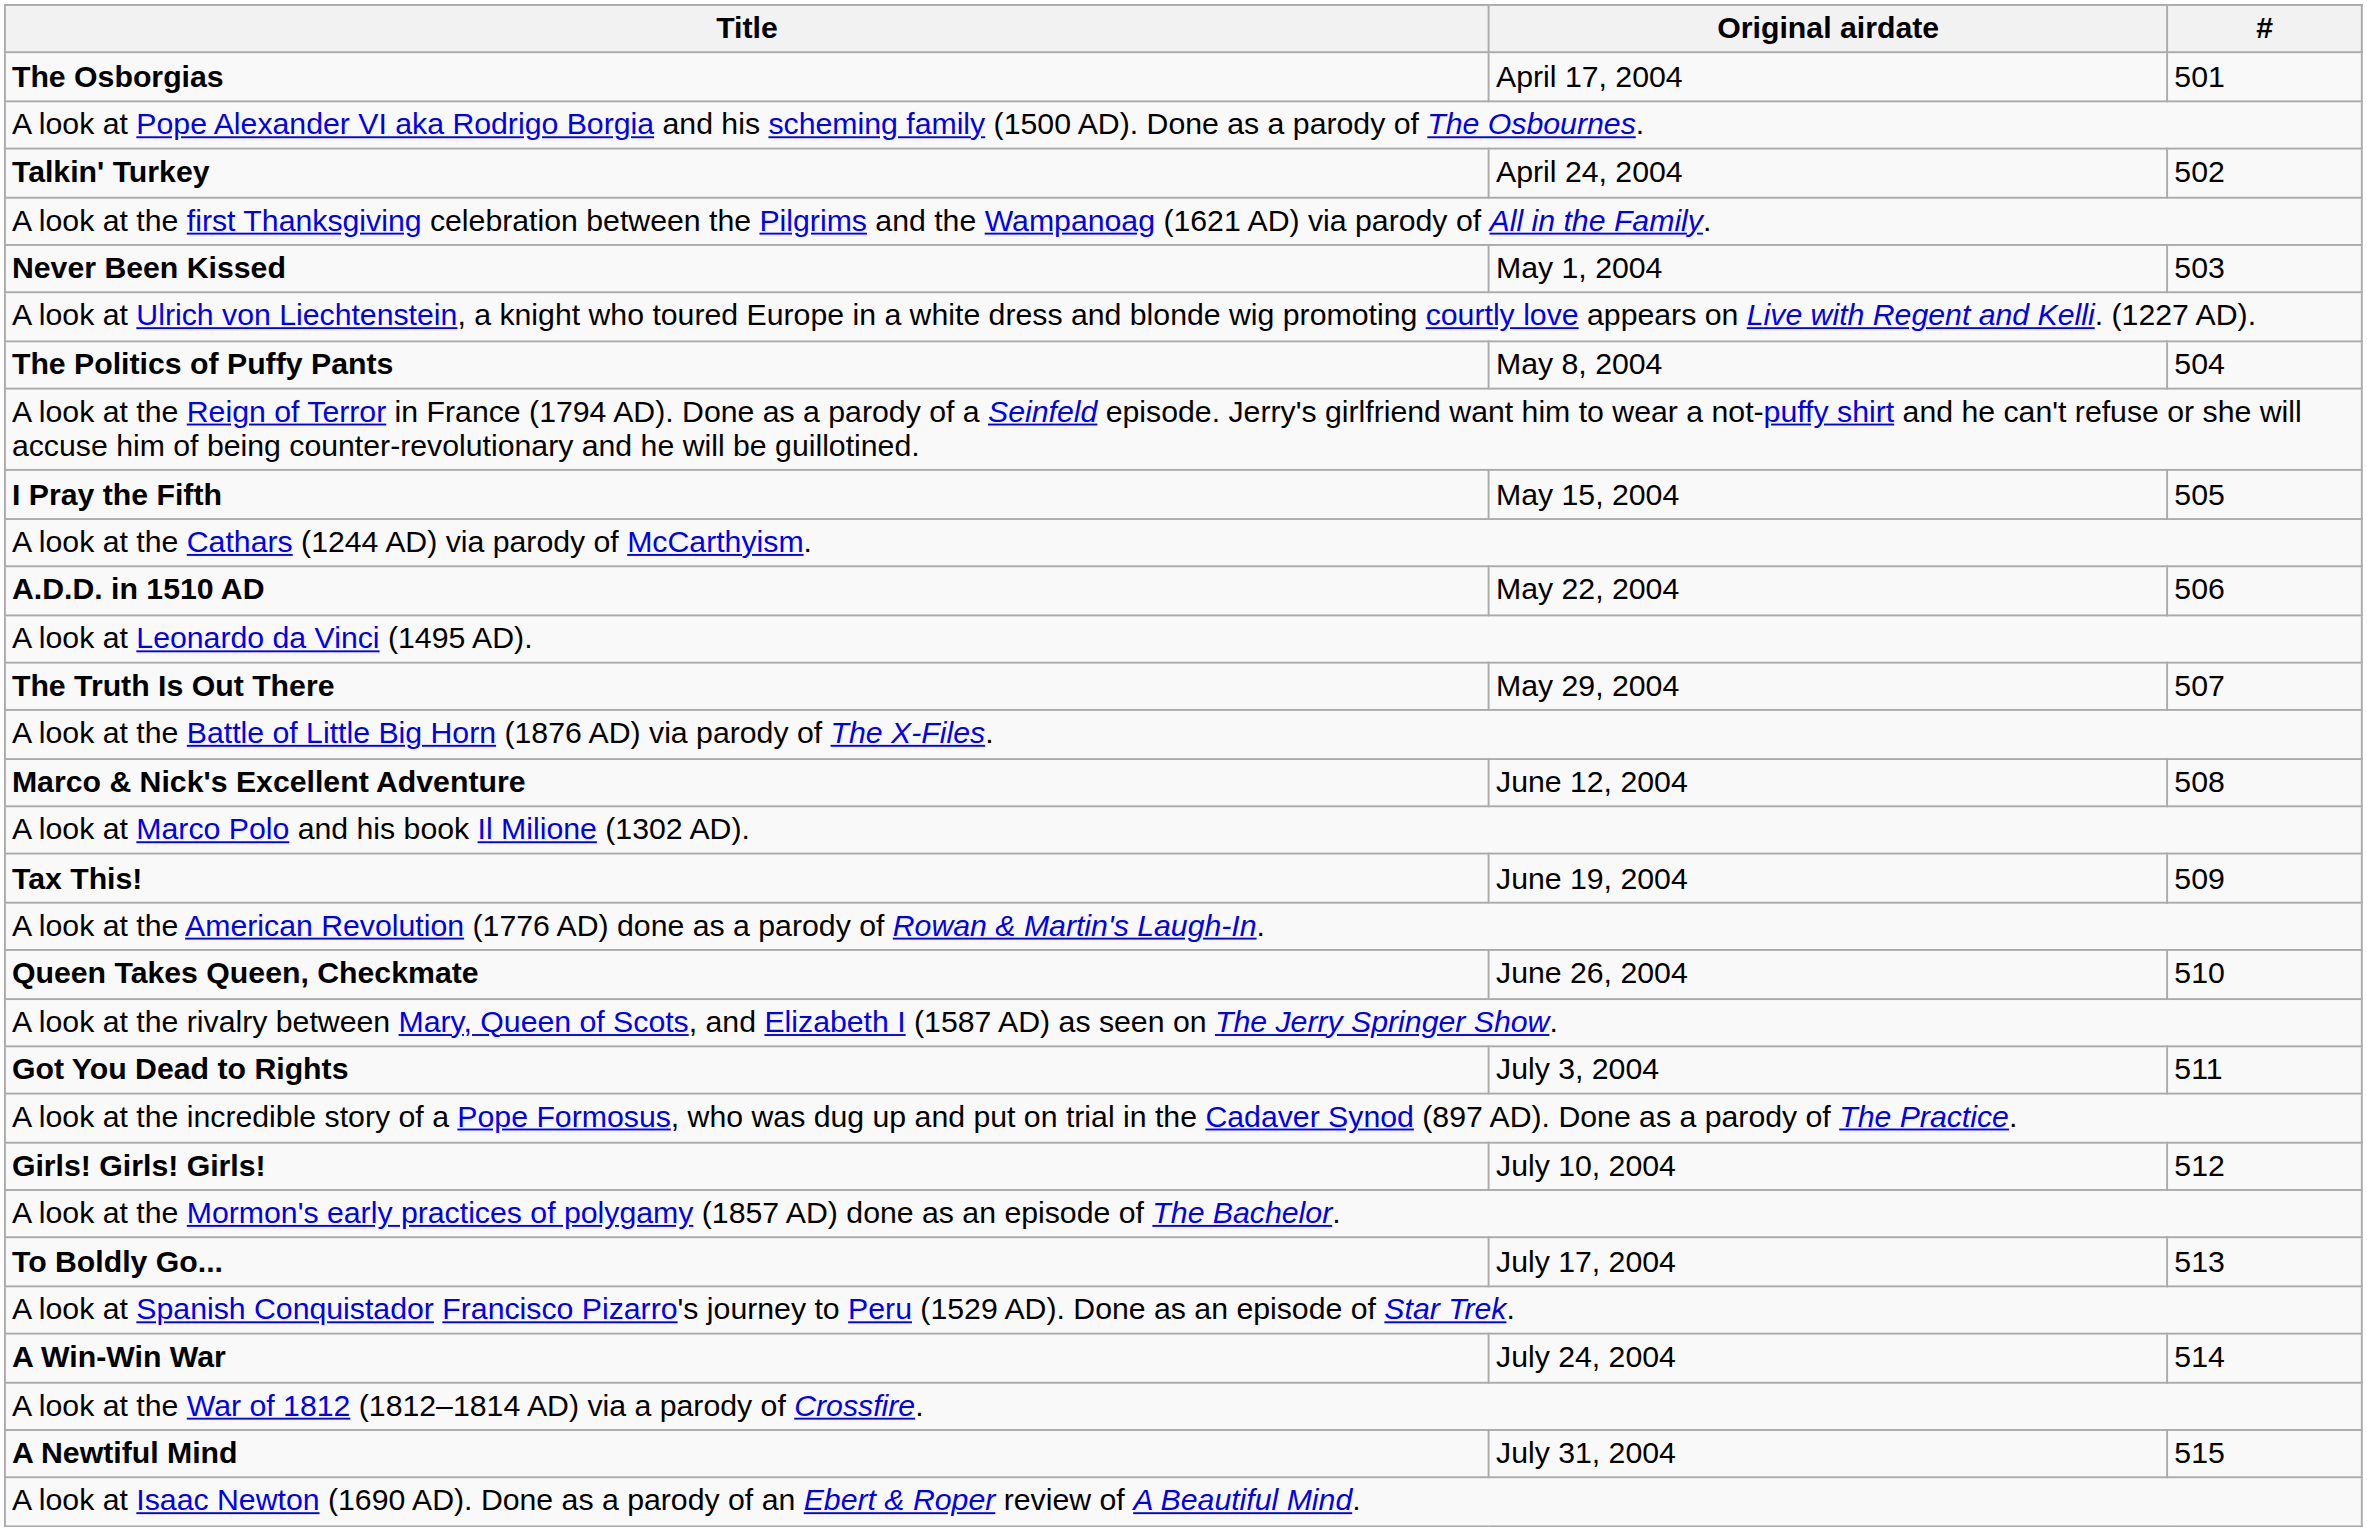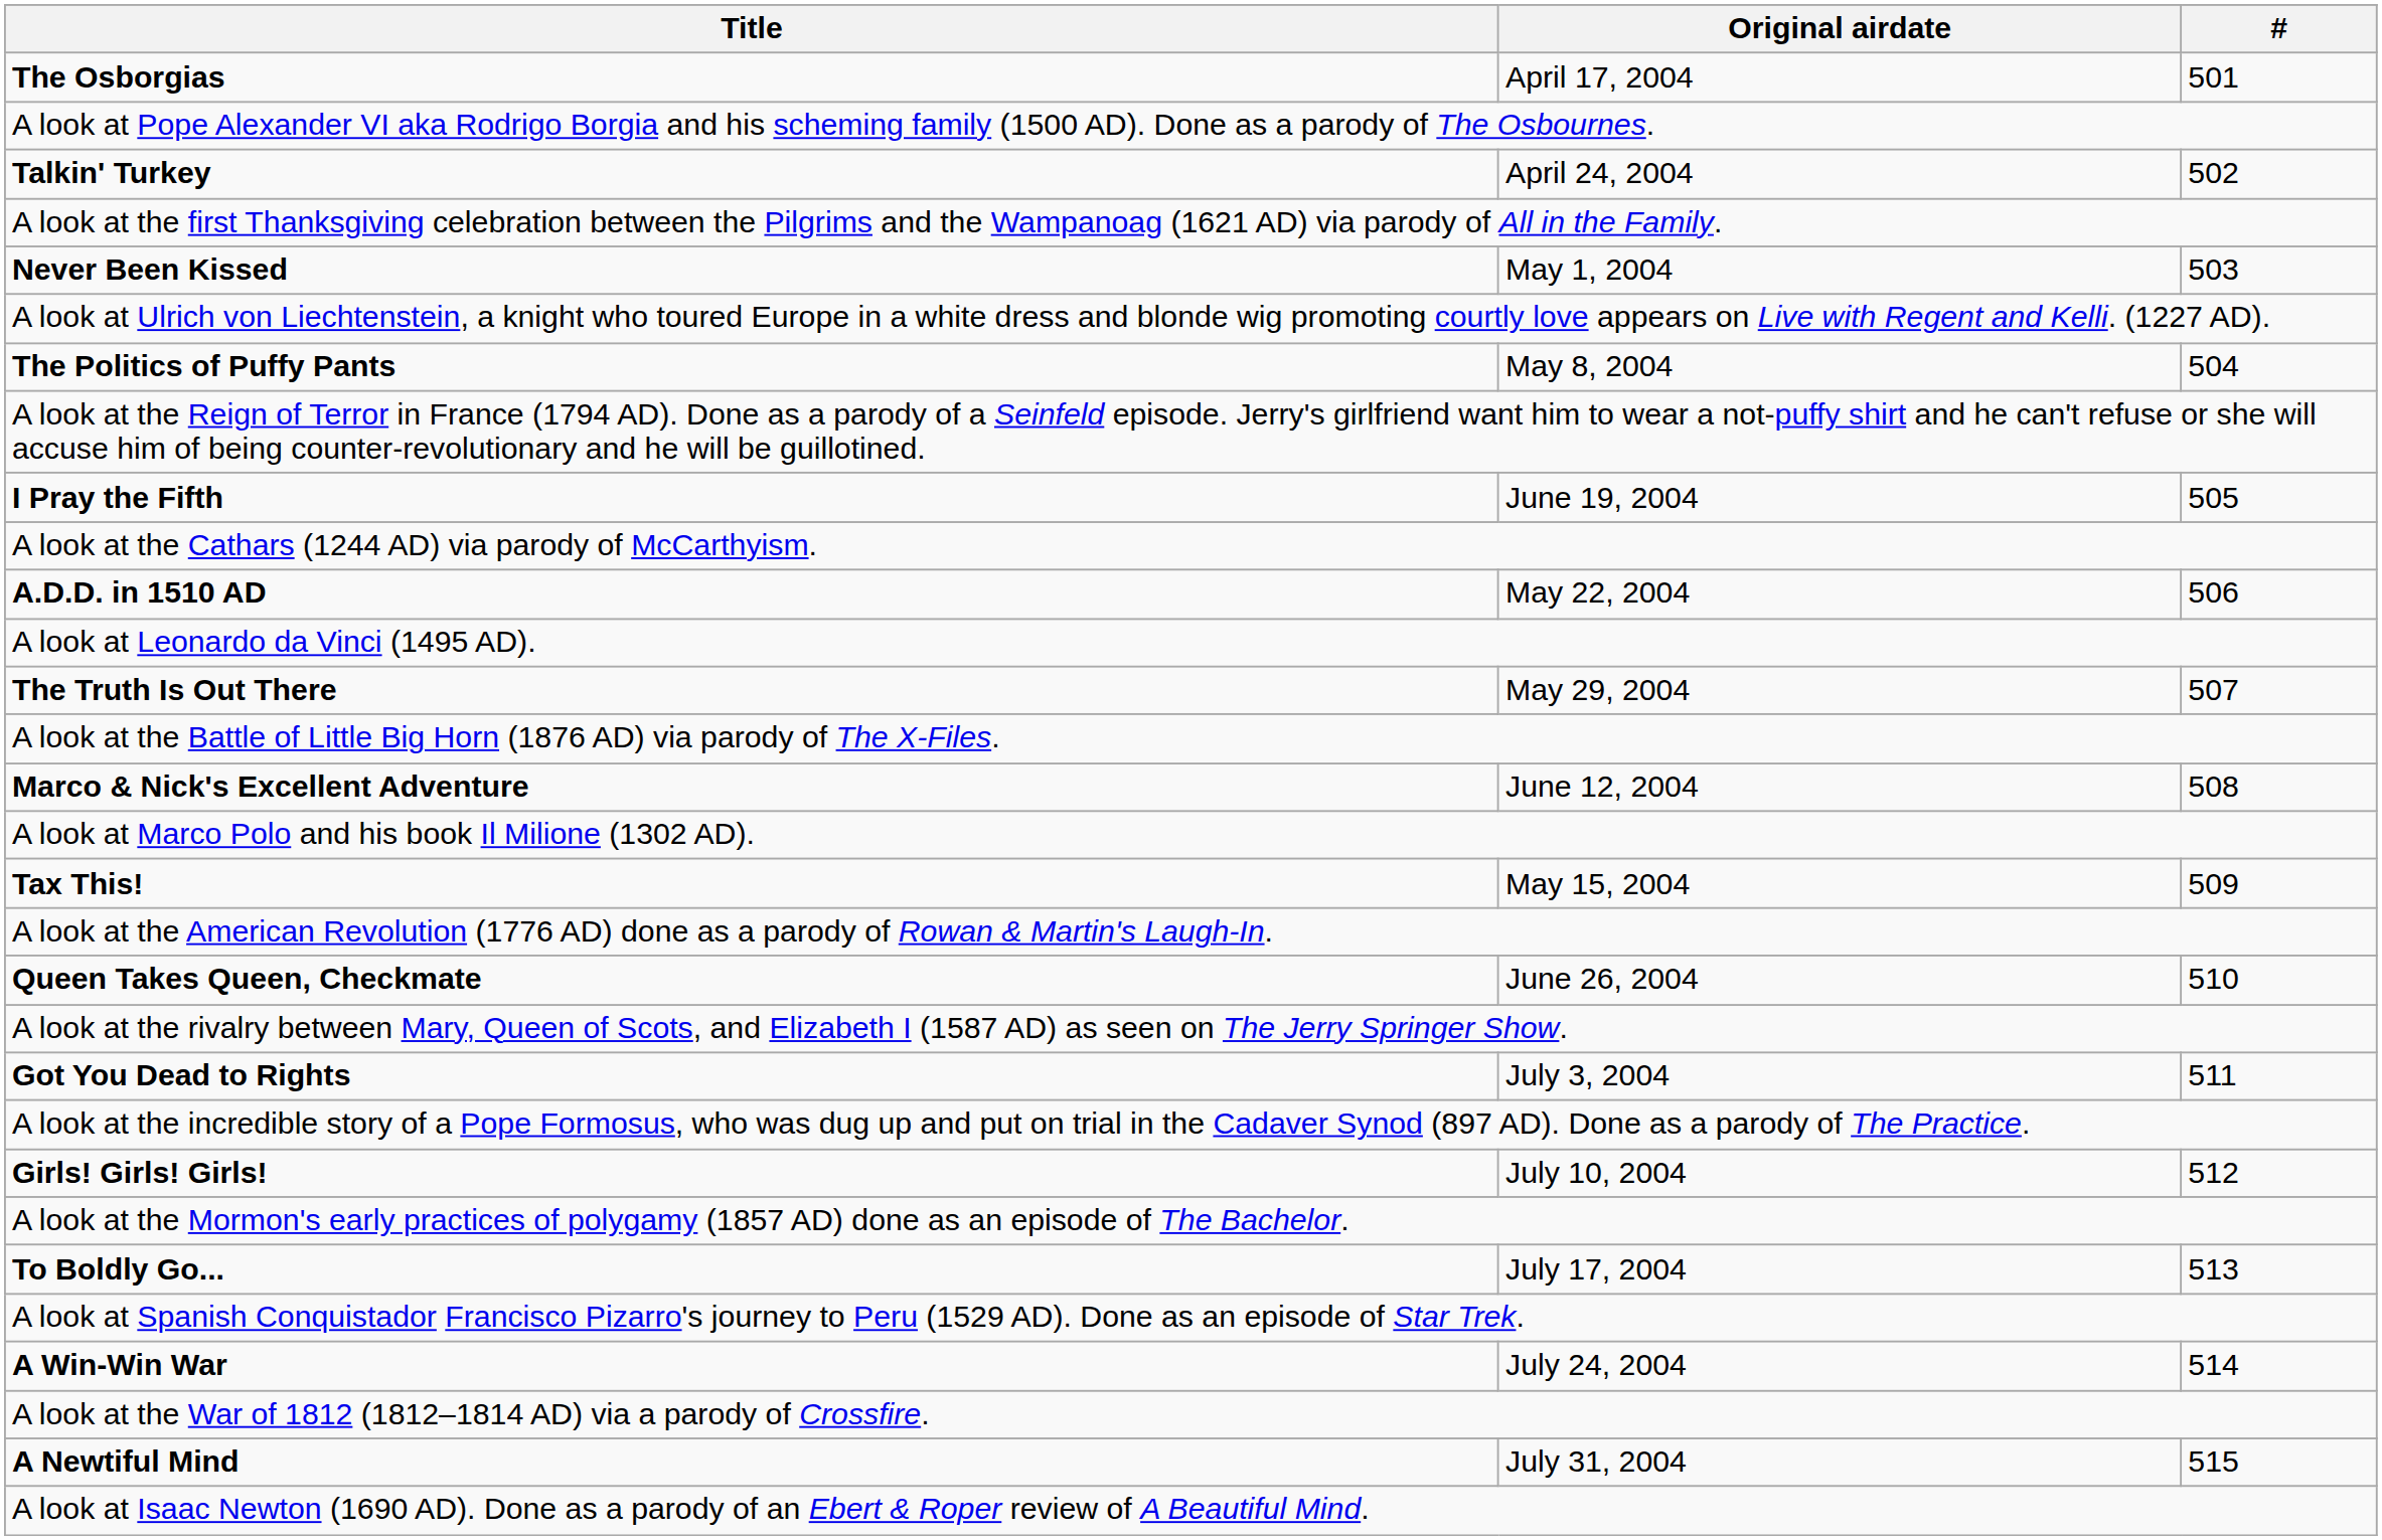I Pray the Fifth | Original airdate: May 15, 2004 -> June 19, 2004
Tax This! | Original airdate: June 19, 2004 -> May 15, 2004
